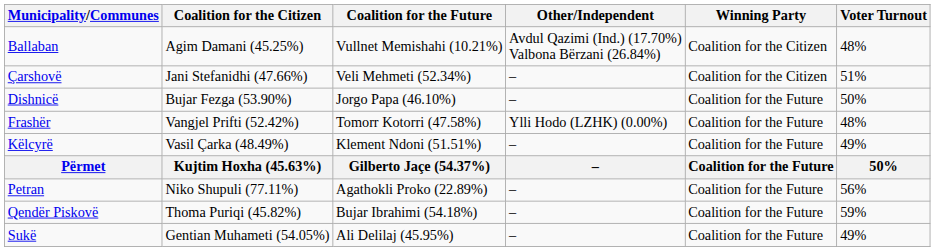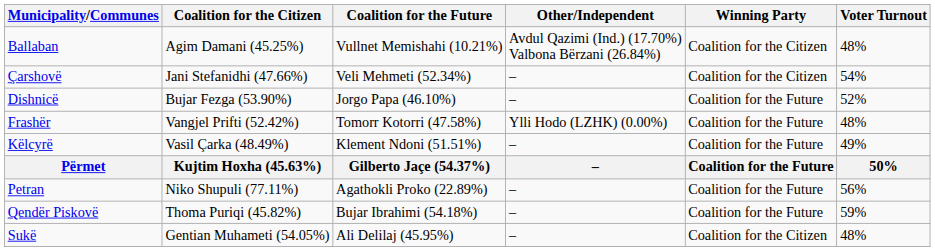Çarshovë | Voter Turnout: 51% -> 54%
Dishnicë | Voter Turnout: 50% -> 52%
Sukë | Winning Party: Coalition for the Future -> Coalition for the Citizen
Sukë | Voter Turnout: 49% -> 48%
